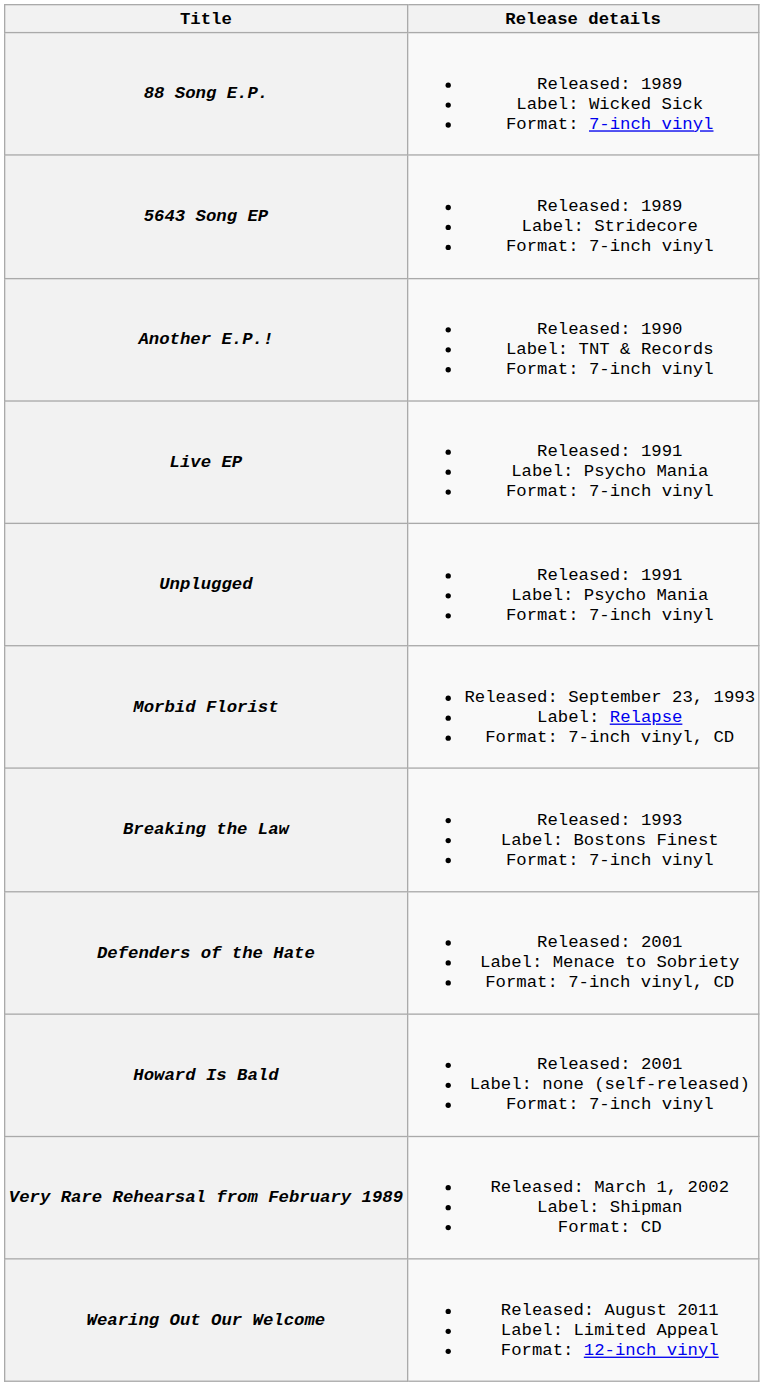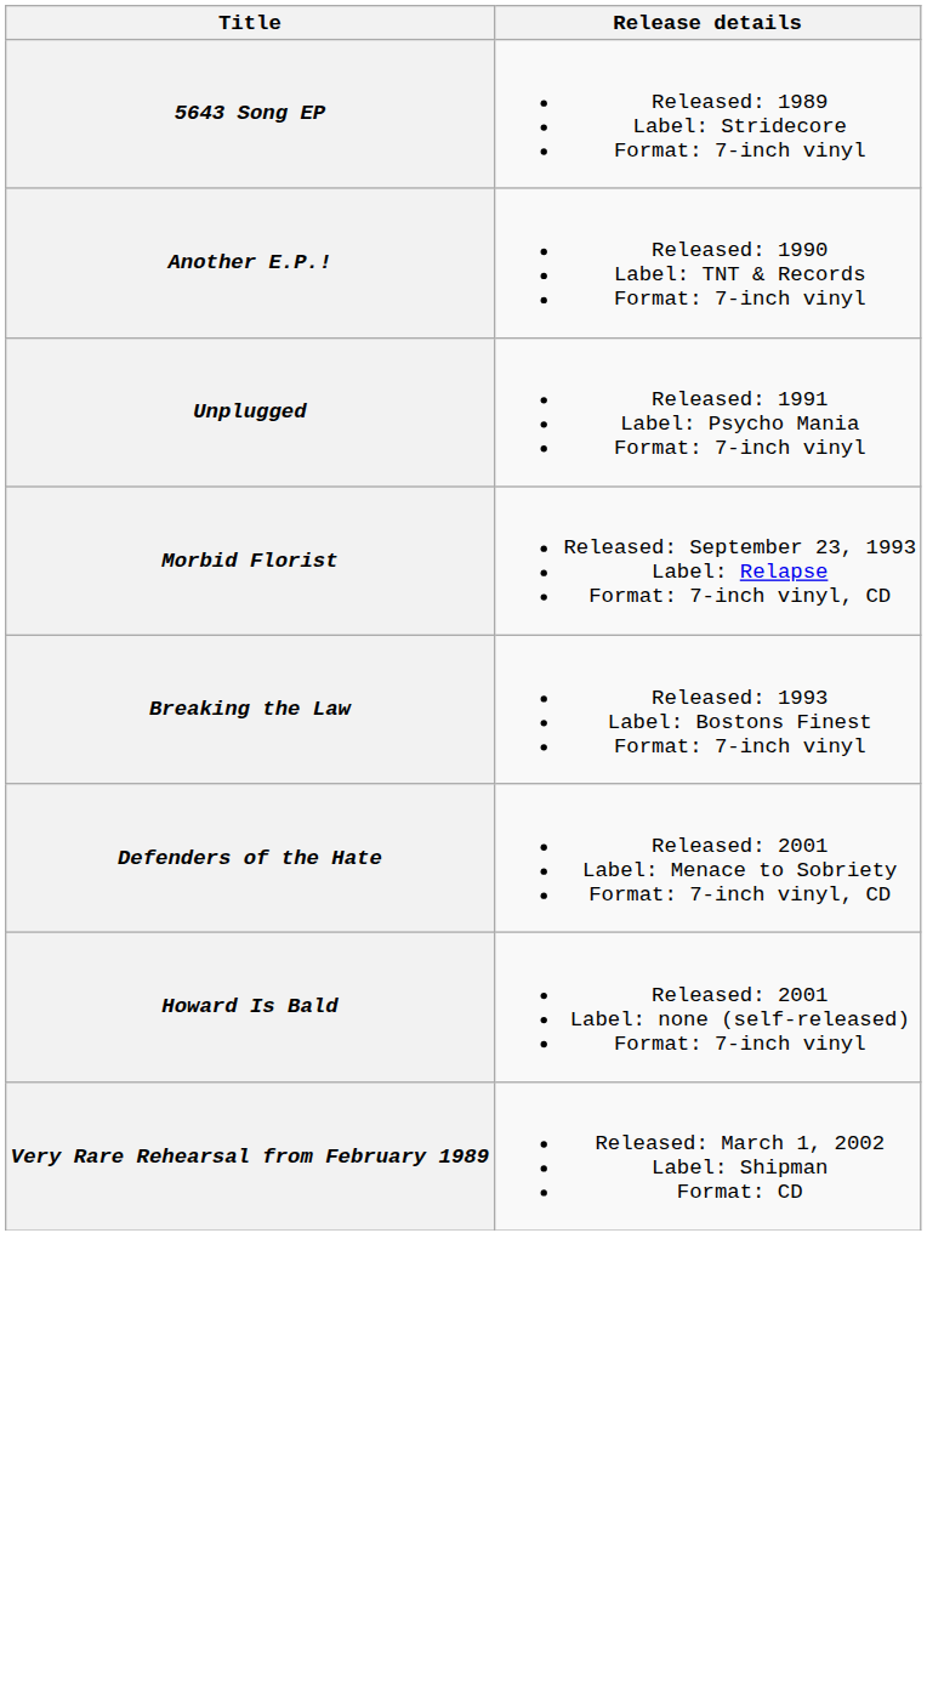- row: 88 Song E.P. | Released: 1989 Label: Wicked Sick Format: 7-inch vinyl
- row: Live EP | Released: 1991 Label: Psycho Mania Format: 7-inch vinyl
- row: Wearing Out Our Welcome | Released: August 2011 Label: Limited Appeal Format: 12-inch vinyl
